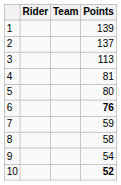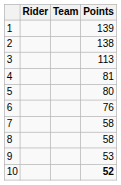2 | Points: 137 -> 138
6 | Points: bold -> normal
7 | Points: 59 -> 58
9 | Points: 54 -> 53
